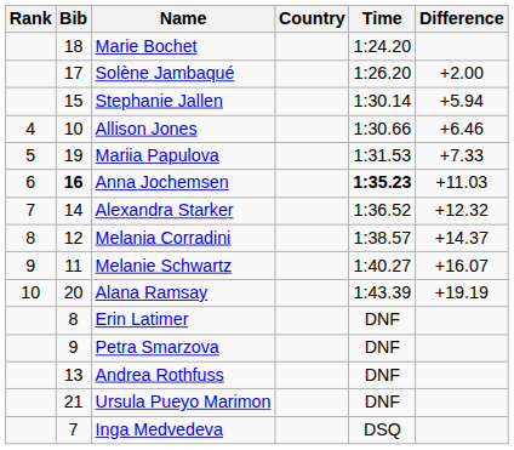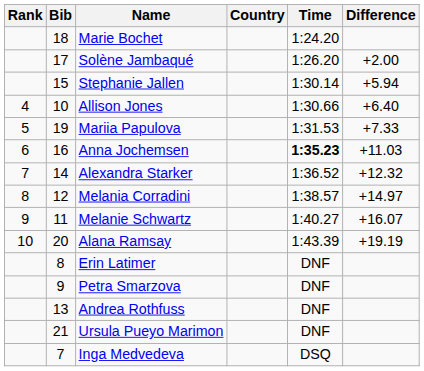Allison Jones | Difference: +6.46 -> +6.40
Anna Jochemsen | Bib: bold -> normal
Melania Corradini | Difference: +14.37 -> +14.97
